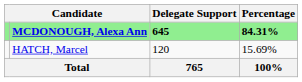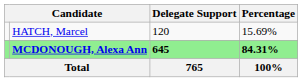rows swapped: MCDONOUGH, Alexa Ann <-> HATCH, Marcel
